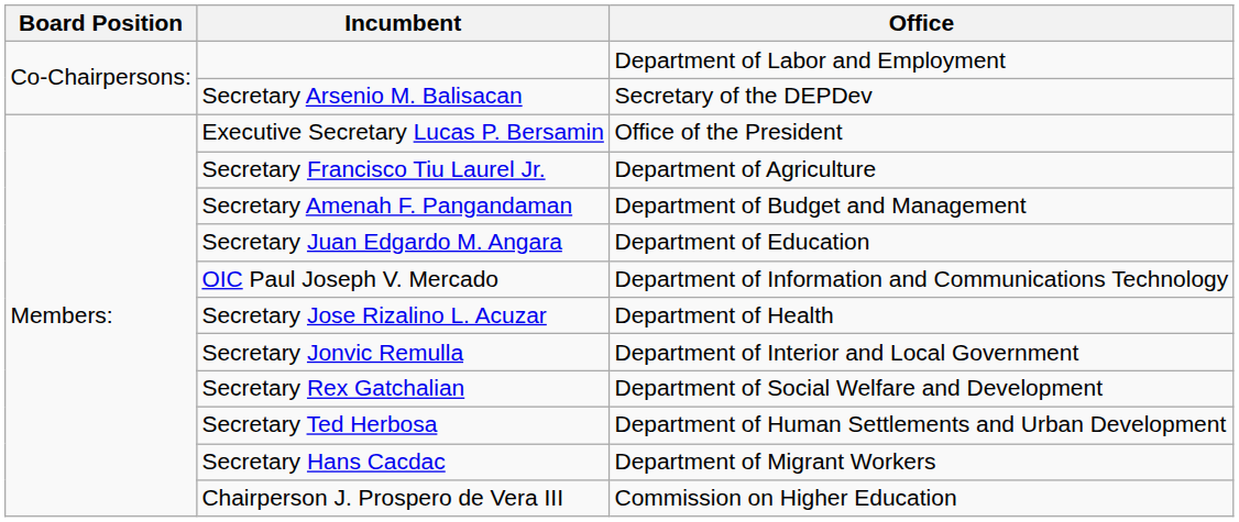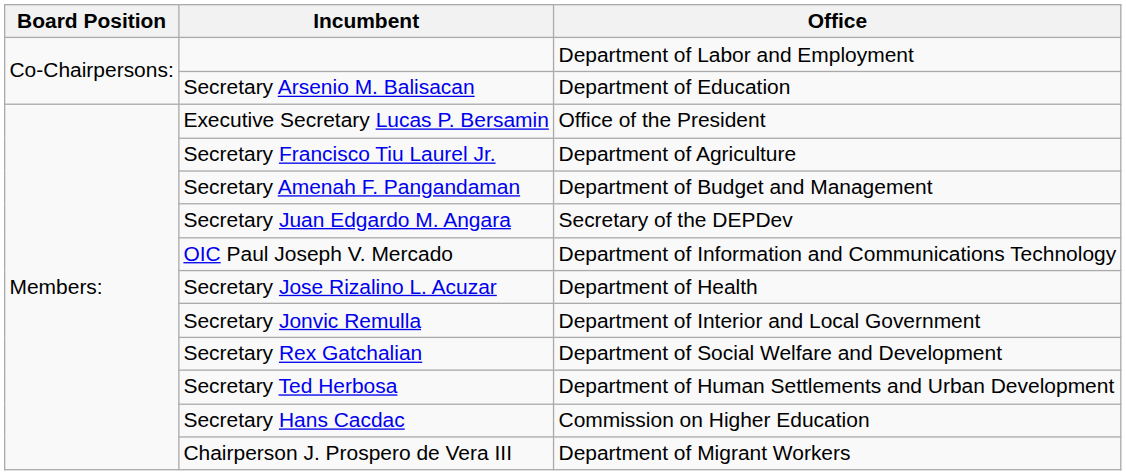Secretary Arsenio M. Balisacan | Office: Secretary of the DEPDev -> Department of Education
Secretary Juan Edgardo M. Angara | Office: Department of Education -> Secretary of the DEPDev
Secretary Hans Cacdac | Office: Department of Migrant Workers -> Commission on Higher Education
Chairperson J. Prospero de Vera III | Office: Commission on Higher Education -> Department of Migrant Workers
